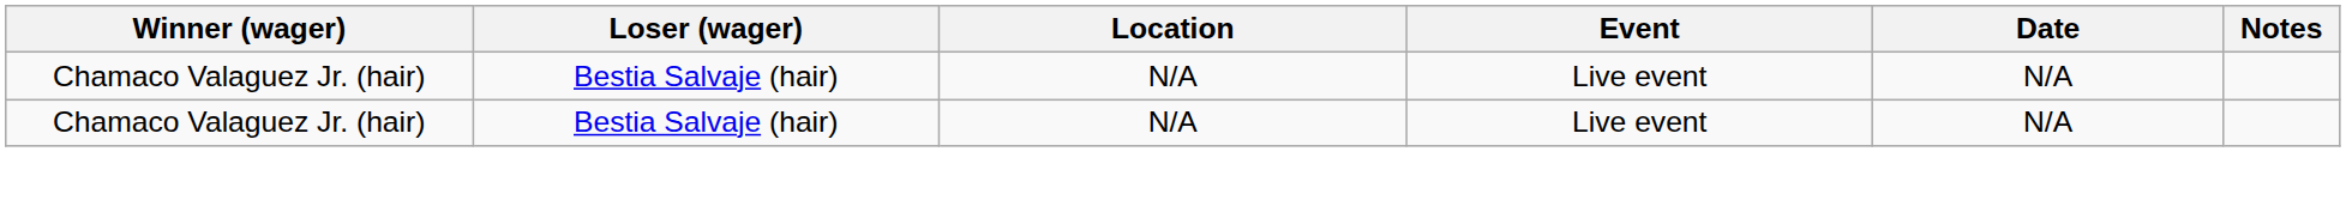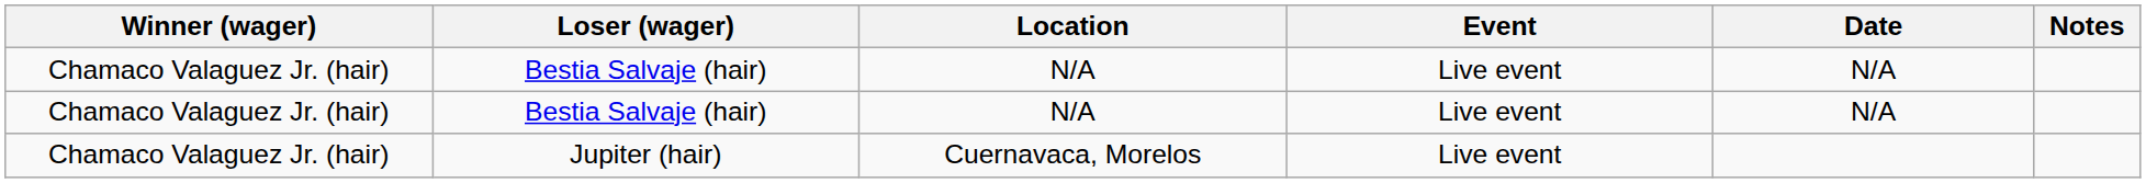+ row: Chamaco Valaguez Jr. (hair) | Jupiter (hair) | Cuernavaca, Morelos | Live event
